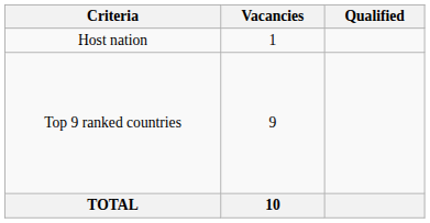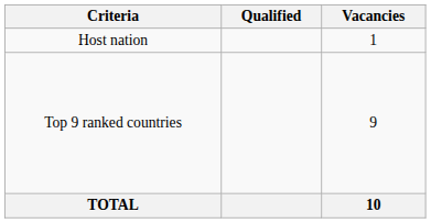columns swapped: Vacancies <-> Qualified
